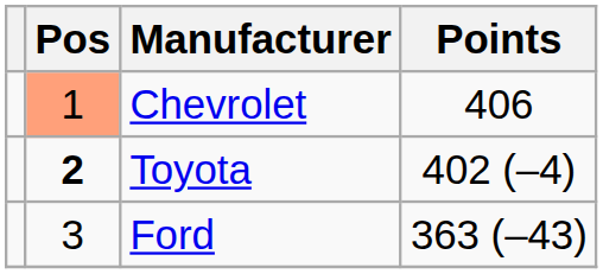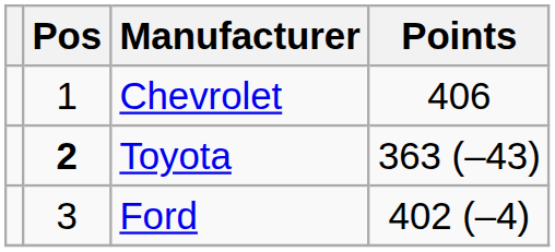Chevrolet | Pos: lightsalmon background -> no background
Toyota | Points: 402 (–4) -> 363 (–43)
Ford | Points: 363 (–43) -> 402 (–4)
